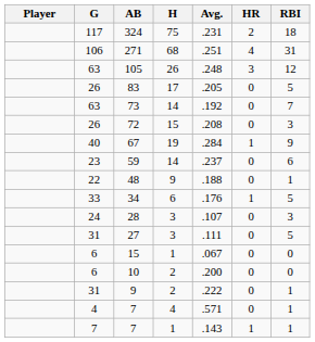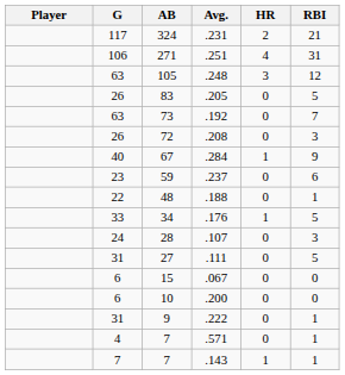- column: H | 75 | 68 | 26 | 17 | 14 | 15 | 19 | 14 | 9 | 6 | 3 | 3 | 1 | 2 | 2 | 4 | 1
324 | RBI: 18 -> 21
